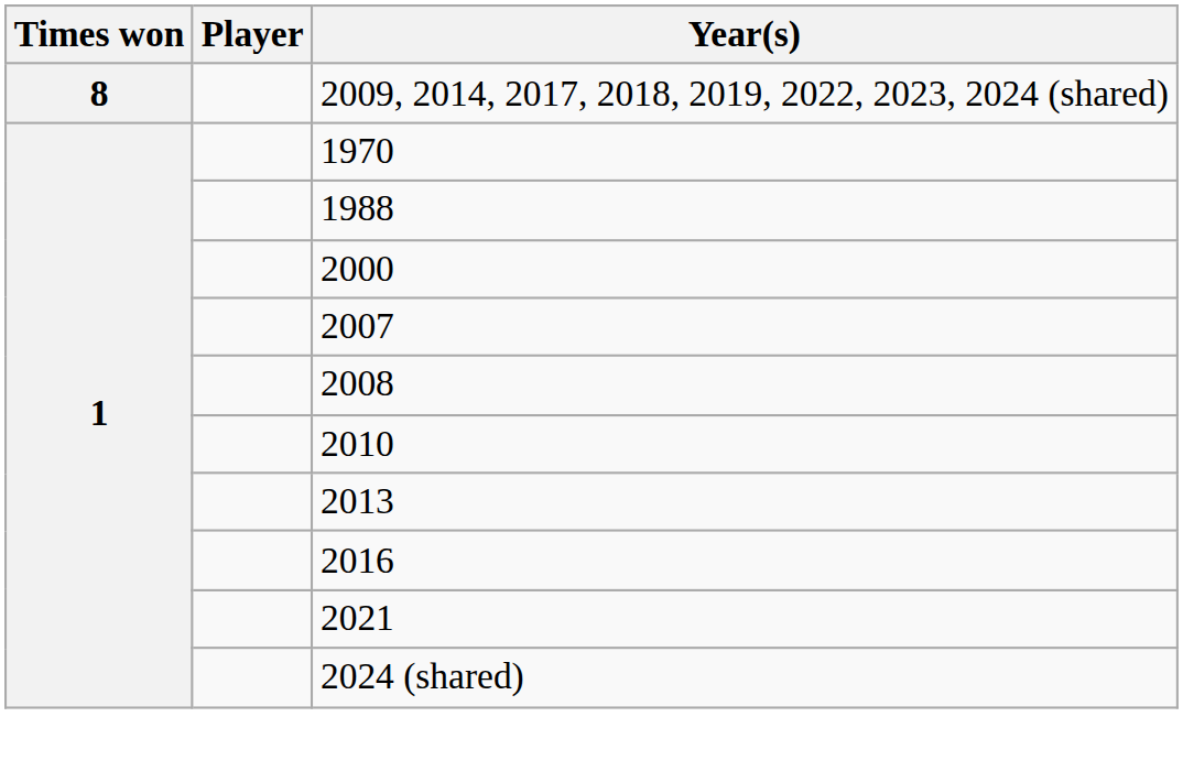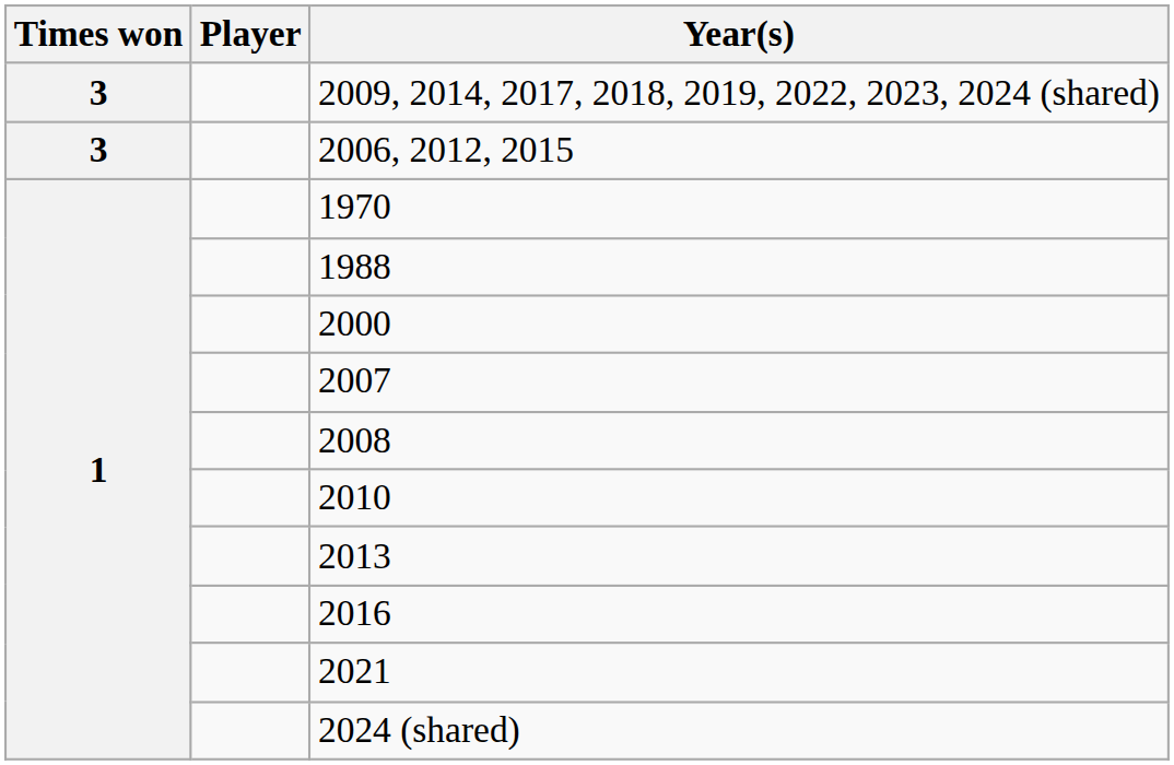2009, 2014, 2017, 2018, 2019, 2022, 2023, 2024 (shared) | Times won: 8 -> 3
+ row: 3 | 2006, 2012, 2015
